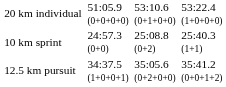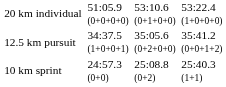rows swapped: 10 km sprint <-> 12.5 km pursuit
